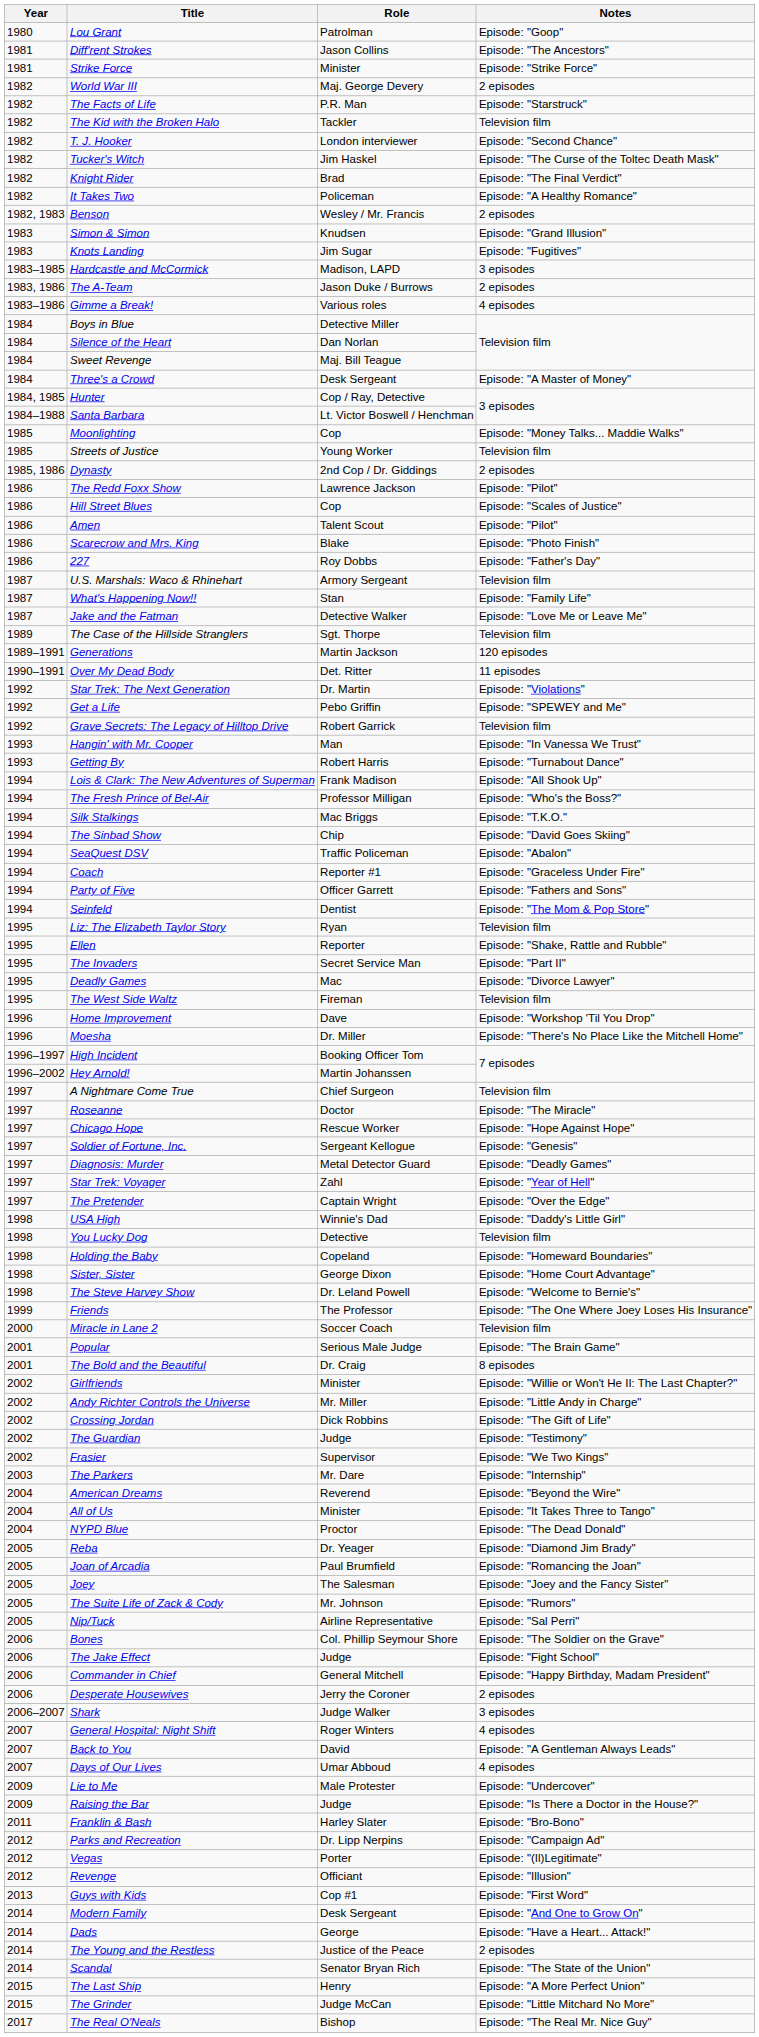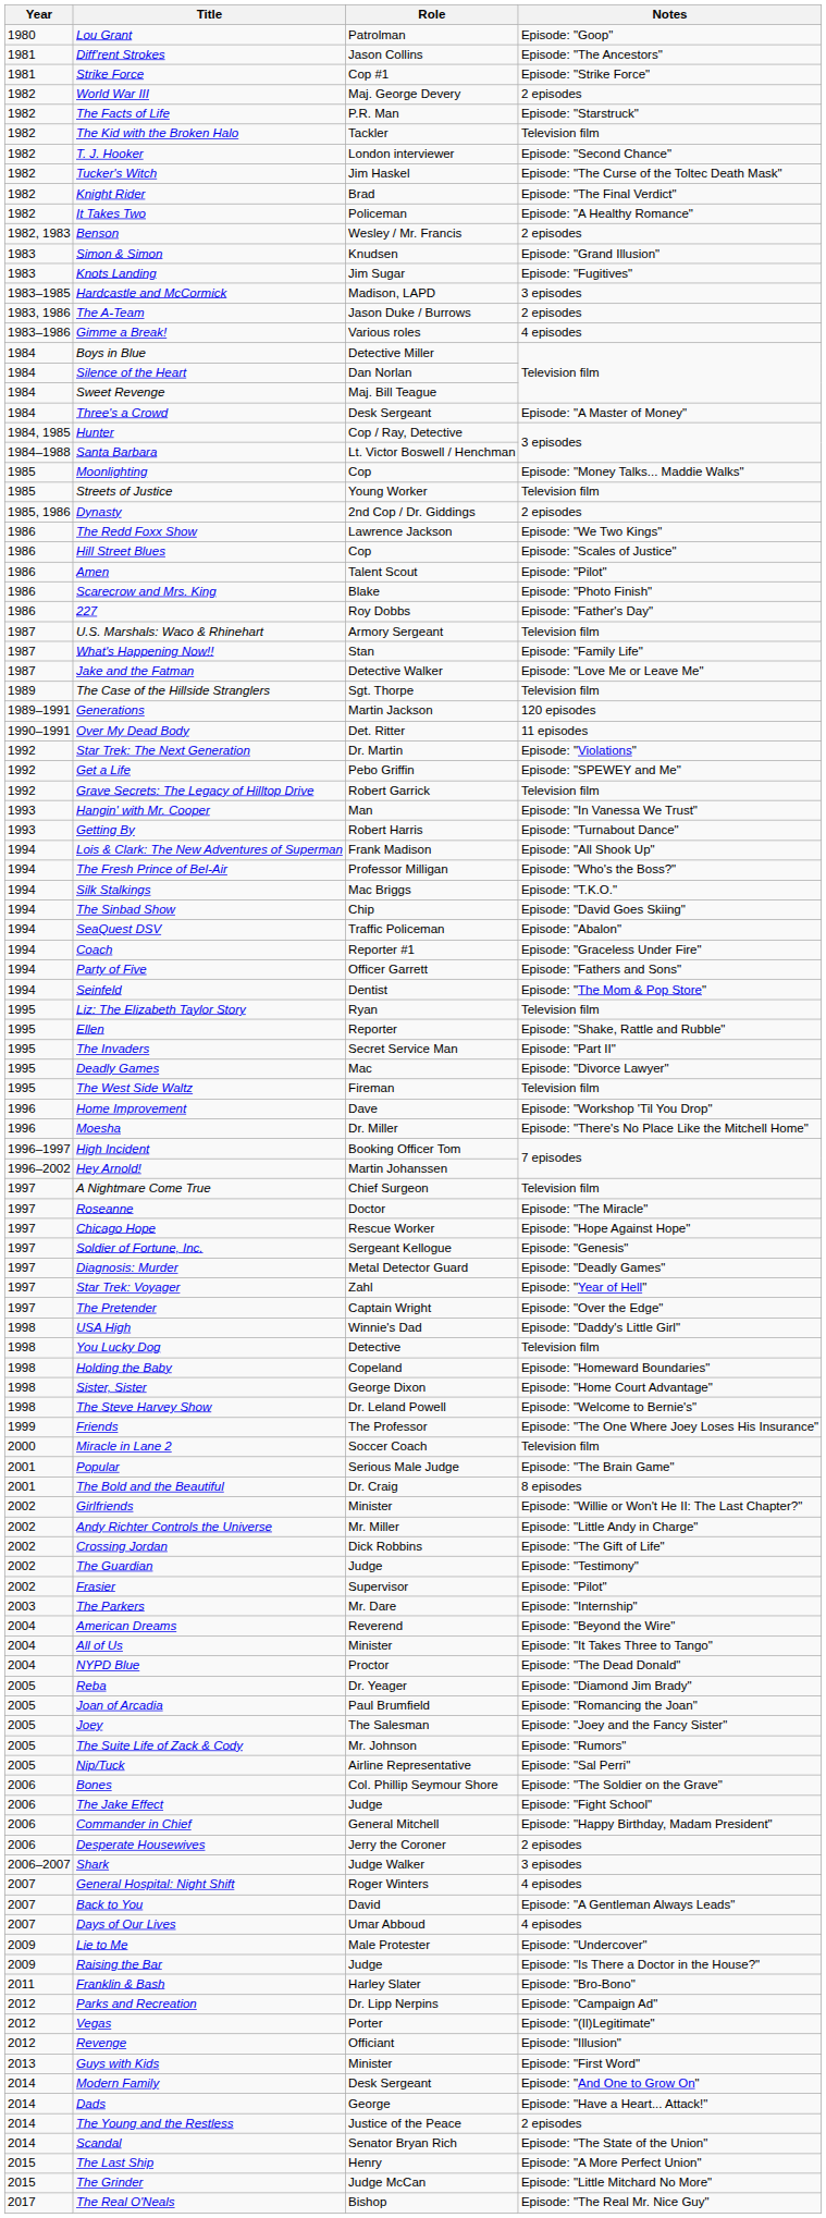Strike Force | Role: Minister -> Cop #1
The Redd Foxx Show | Notes: Episode: "Pilot" -> Episode: "We Two Kings"
Frasier | Notes: Episode: "We Two Kings" -> Episode: "Pilot"
Guys with Kids | Role: Cop #1 -> Minister
